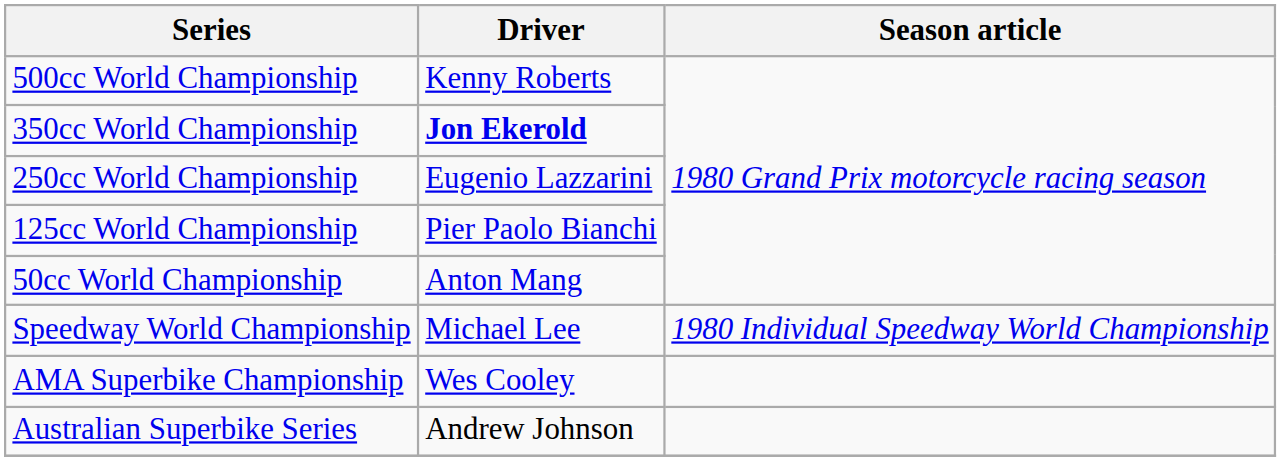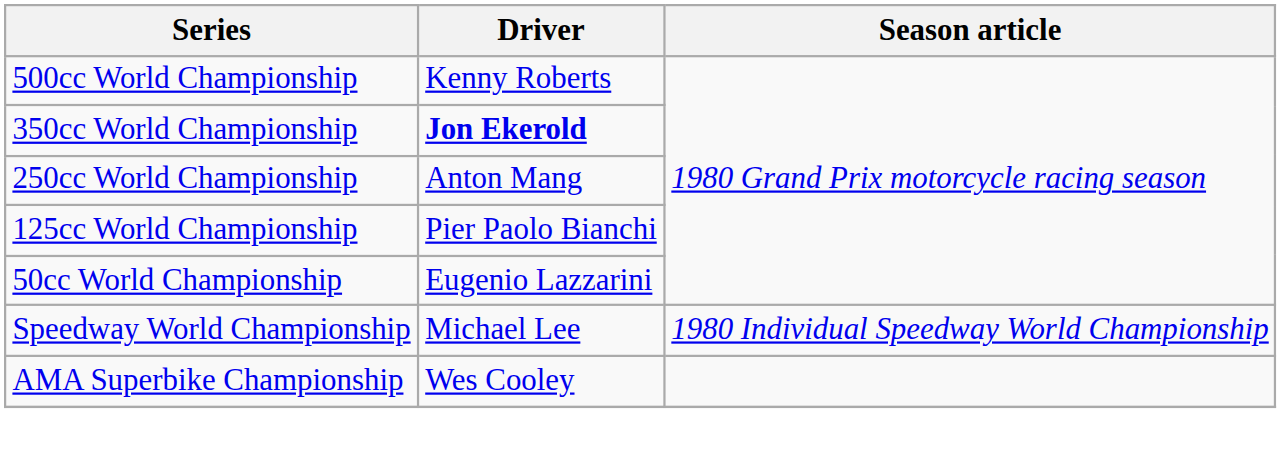250cc World Championship | Driver: Eugenio Lazzarini -> Anton Mang
50cc World Championship | Driver: Anton Mang -> Eugenio Lazzarini
- row: Australian Superbike Series | Andrew Johnson
